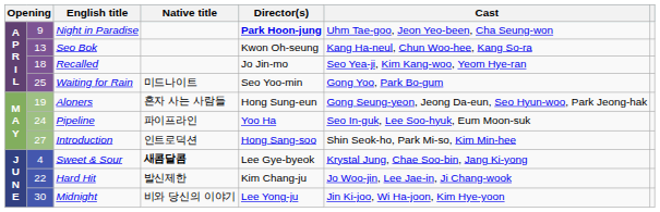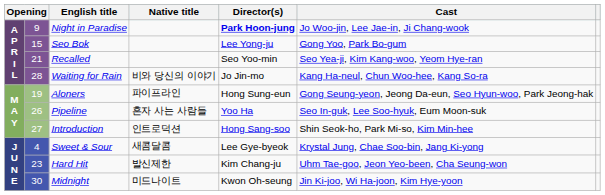Night in Paradise | Cast: Uhm Tae-goo, Jeon Yeo-been, Cha Seung-won -> Jo Woo-jin, Lee Jae-in, Ji Chang-wook
Seo Bok | column 2: 13 -> 15
Seo Bok | Director(s): Kwon Oh-seung -> Lee Yong-ju
Seo Bok | Cast: Kang Ha-neul, Chun Woo-hee, Kang So-ra -> Gong Yoo, Park Bo-gum
Recalled | column 2: 18 -> 21
Recalled | Director(s): Jo Jin-mo -> Seo Yoo-min
Waiting for Rain | column 2: 25 -> 28
Waiting for Rain | Native title: 미드나이트 -> 비와 당신의 이야기
Waiting for Rain | Director(s): Seo Yoo-min -> Jo Jin-mo
Waiting for Rain | Cast: Gong Yoo, Park Bo-gum -> Kang Ha-neul, Chun Woo-hee, Kang So-ra
Aloners | Native title: 혼자 사는 사람들 -> 파이프라인
Pipeline | column 2: 24 -> 26
Pipeline | Native title: 파이프라인 -> 혼자 사는 사람들
Sweet & Sour | Native title: bold -> normal
Hard Hit | column 2: 22 -> 23
Hard Hit | Cast: Jo Woo-jin, Lee Jae-in, Ji Chang-wook -> Uhm Tae-goo, Jeon Yeo-been, Cha Seung-won
Midnight | Native title: 비와 당신의 이야기 -> 미드나이트
Midnight | Director(s): Lee Yong-ju -> Kwon Oh-seung
